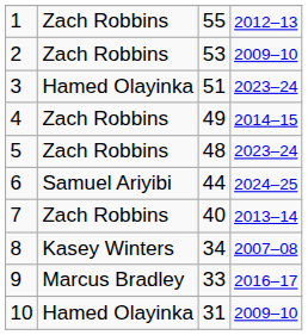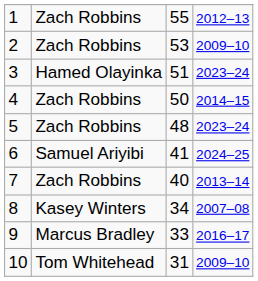4 | column 3: 49 -> 50
6 | column 3: 44 -> 41
10 | column 2: Hamed Olayinka -> Tom Whitehead
